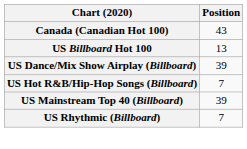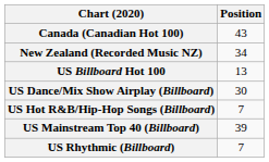+ row: New Zealand (Recorded Music NZ) | 34
US Dance/Mix Show Airplay (Billboard) | Position: 39 -> 30
